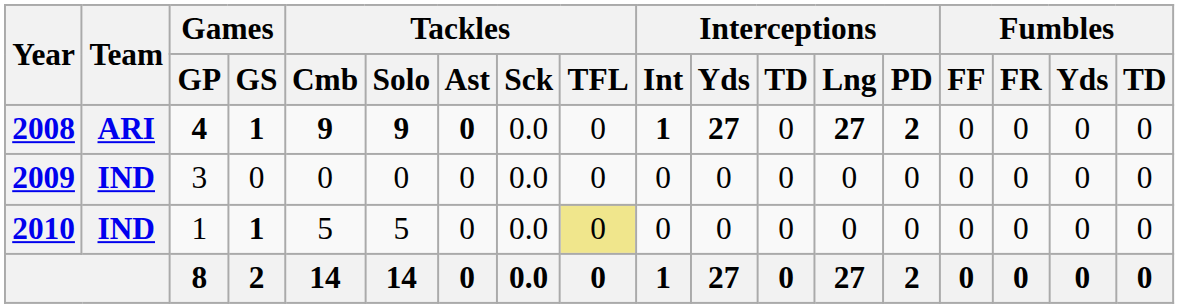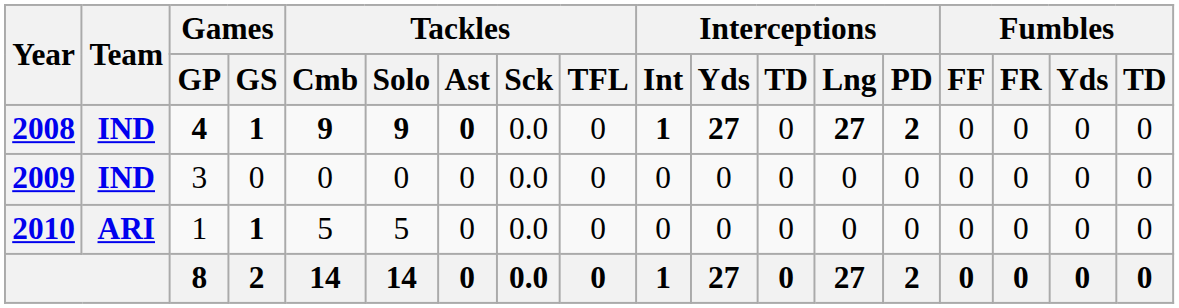2008 | Team: ARI -> IND
2010 | Team: IND -> ARI
2010 | Tackles / TFL: khaki background -> no background
